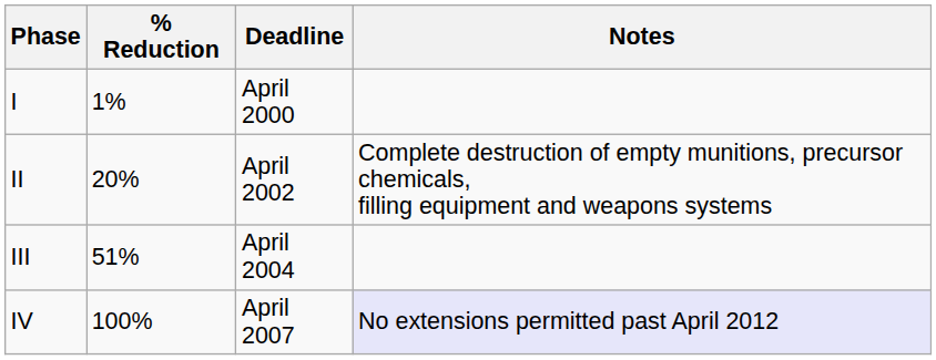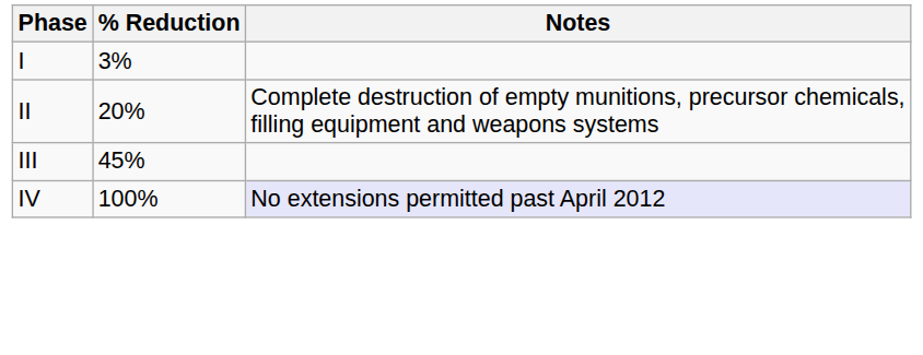- column: Deadline | April 2000 | April 2002 | April 2004 | April 2007
I | % Reduction: 1% -> 3%
III | % Reduction: 51% -> 45%
